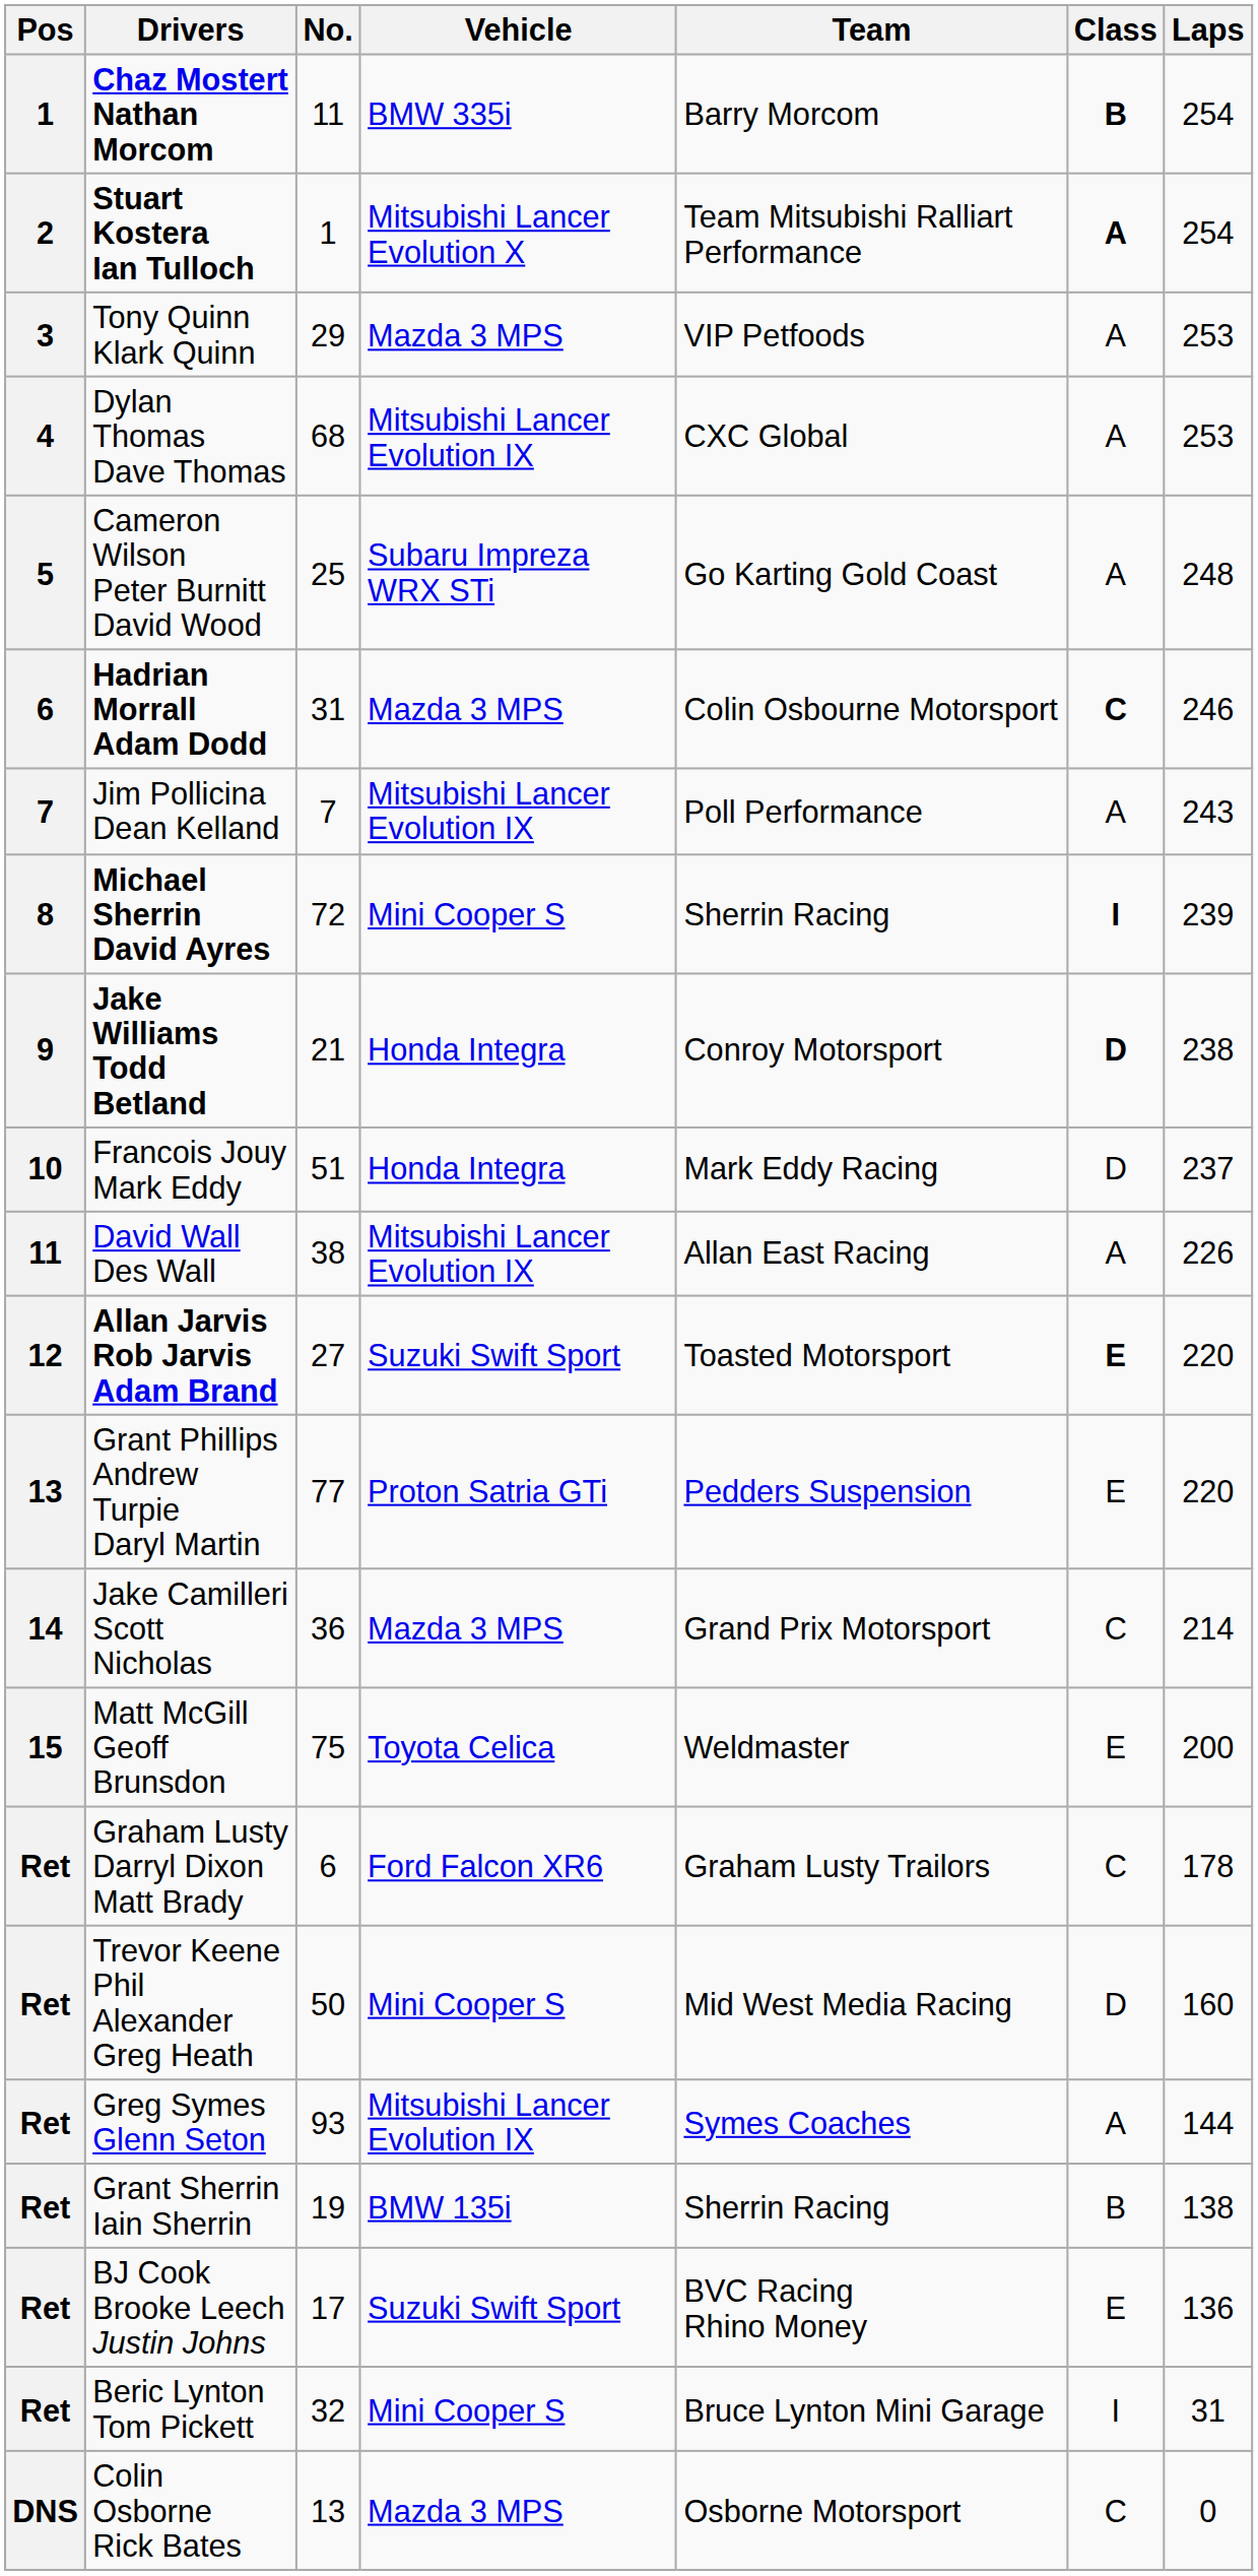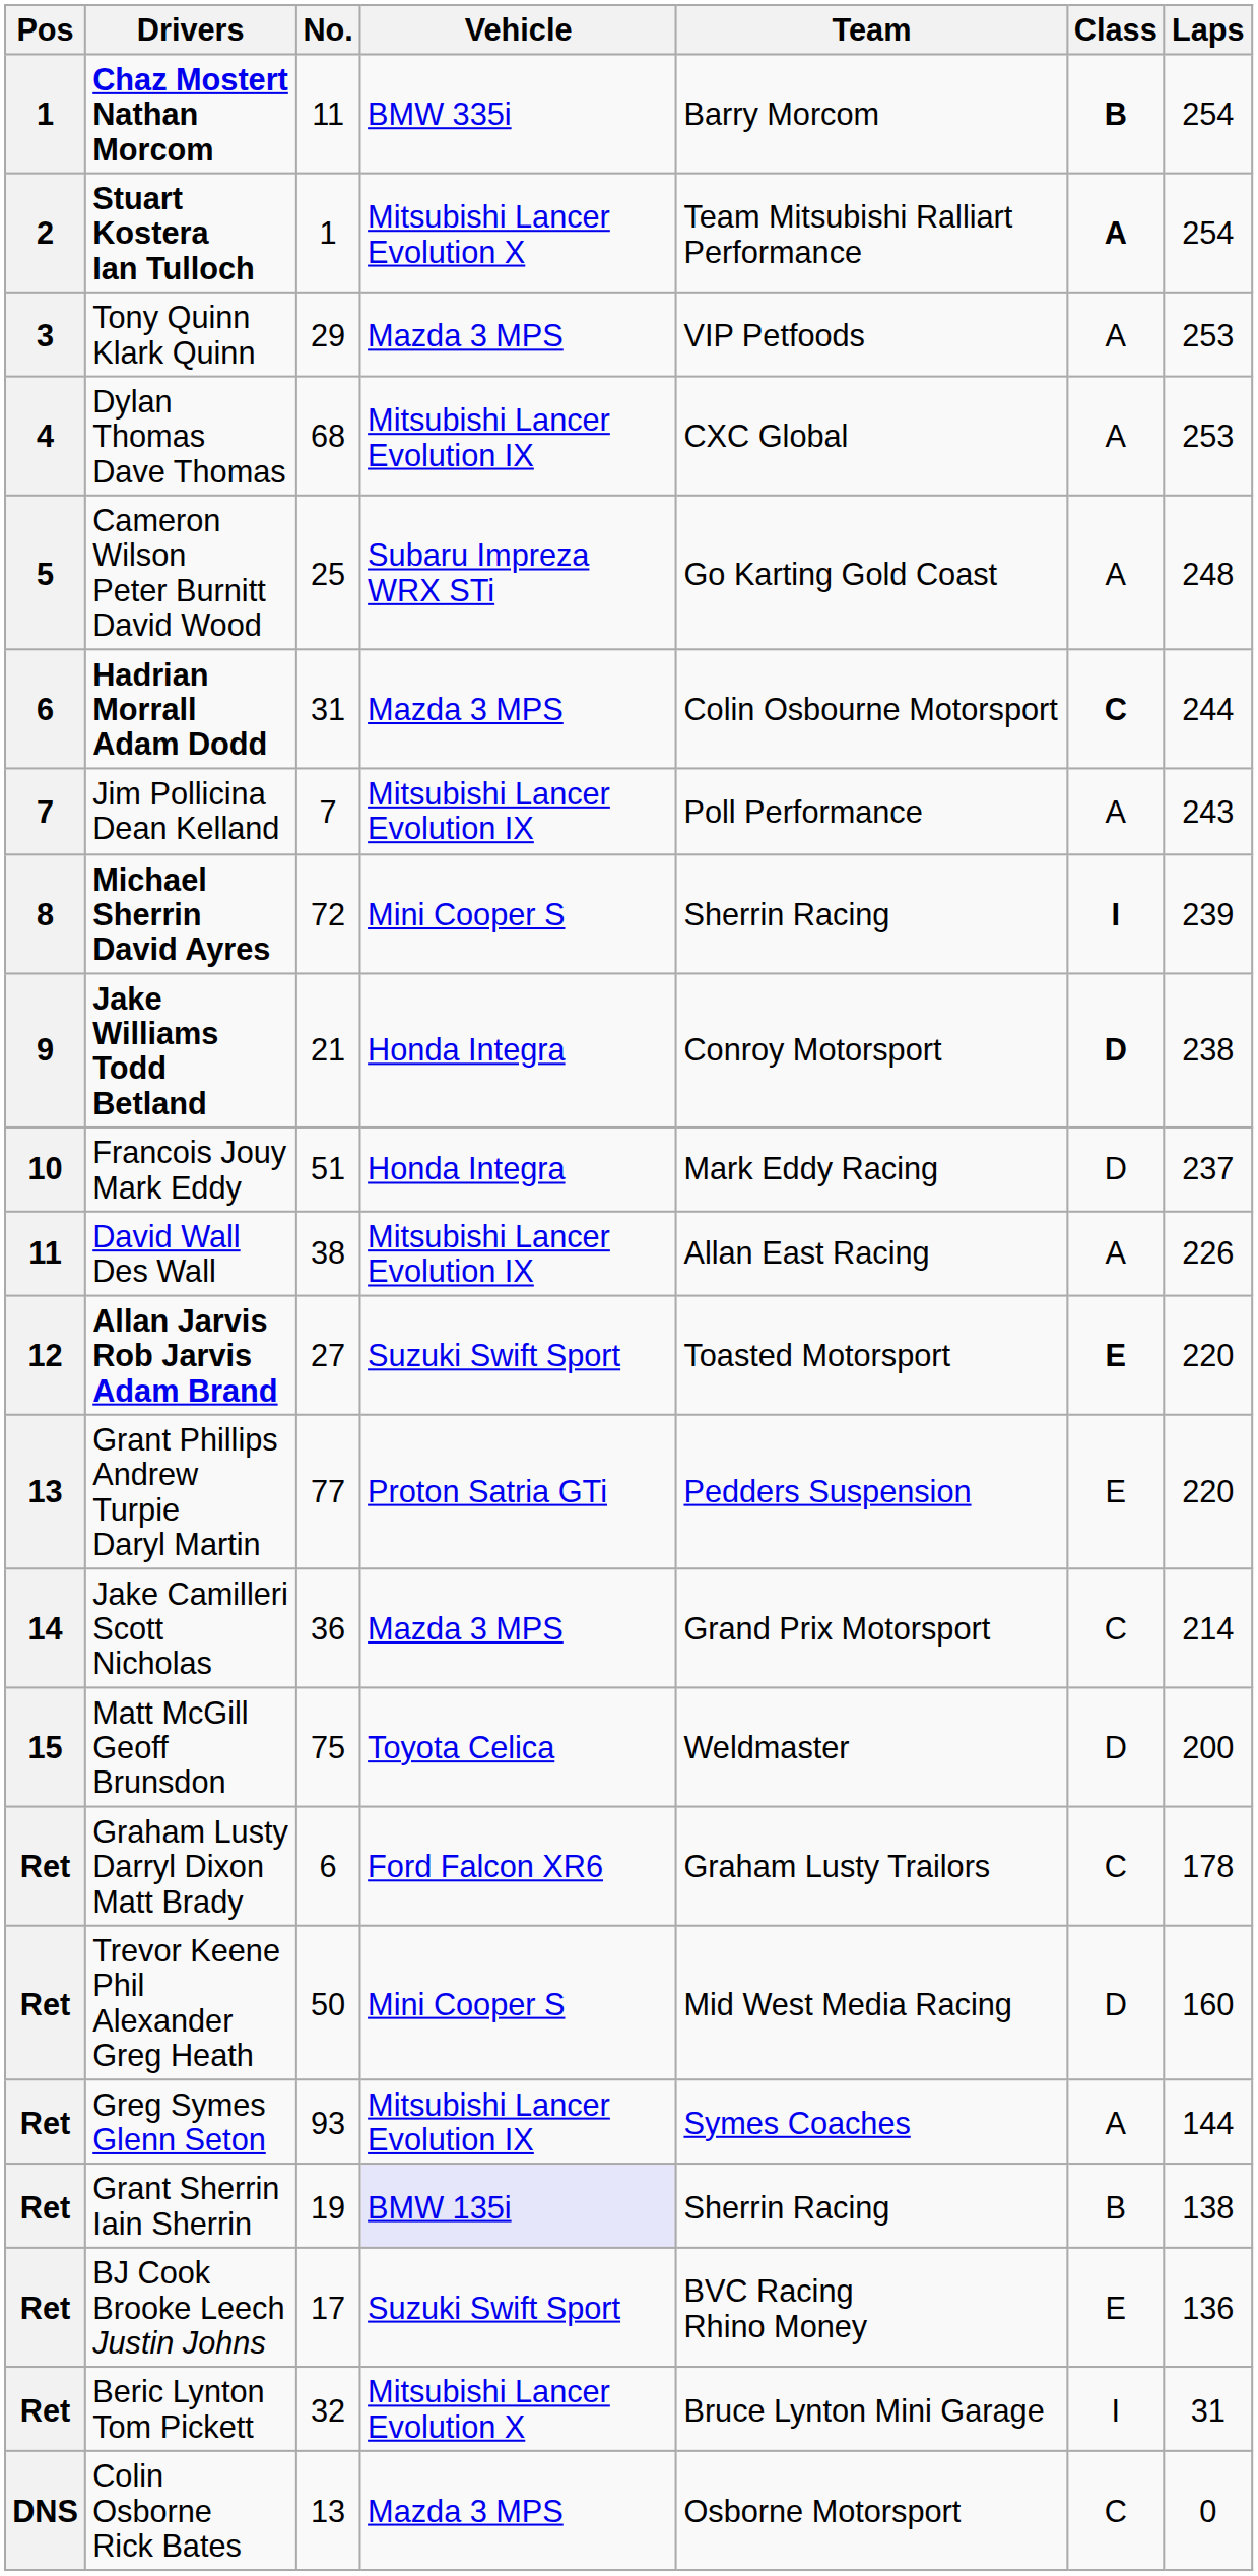Hadrian Morrall Adam Dodd | Laps: 246 -> 244
Matt McGill Geoff Brunsdon | Class: E -> D
Grant Sherrin Iain Sherrin | Vehicle: no background -> lavender background
Beric Lynton Tom Pickett | Vehicle: Mini Cooper S -> Mitsubishi Lancer Evolution X
